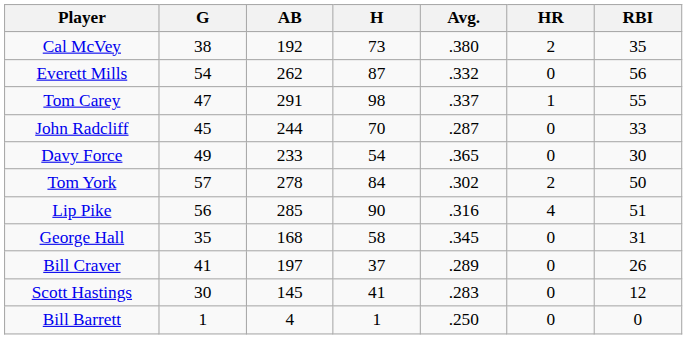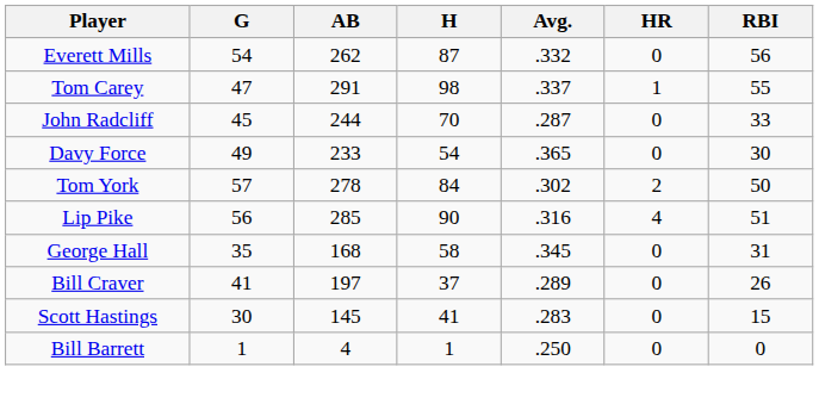- row: Cal McVey | 38 | 192 | 73 | .380 | 2 | 35
Scott Hastings | RBI: 12 -> 15
